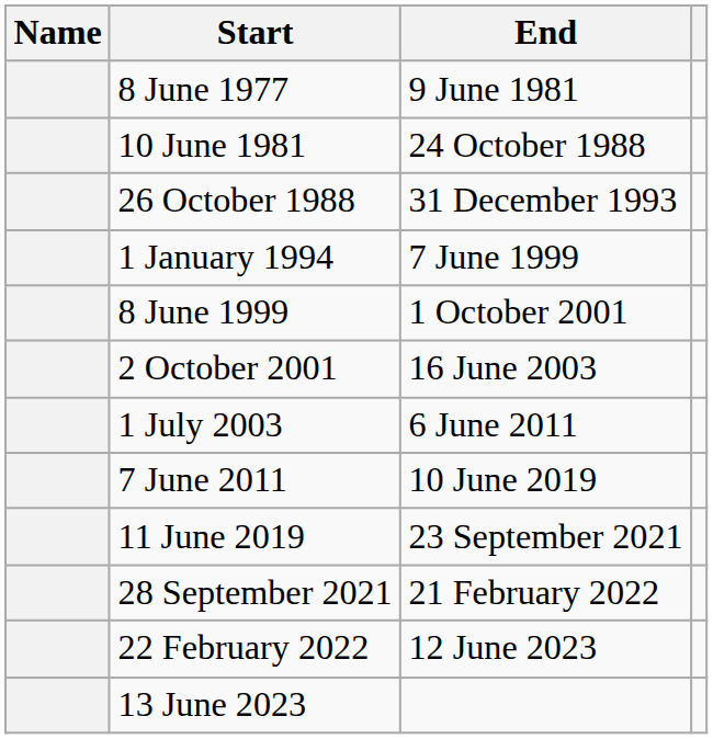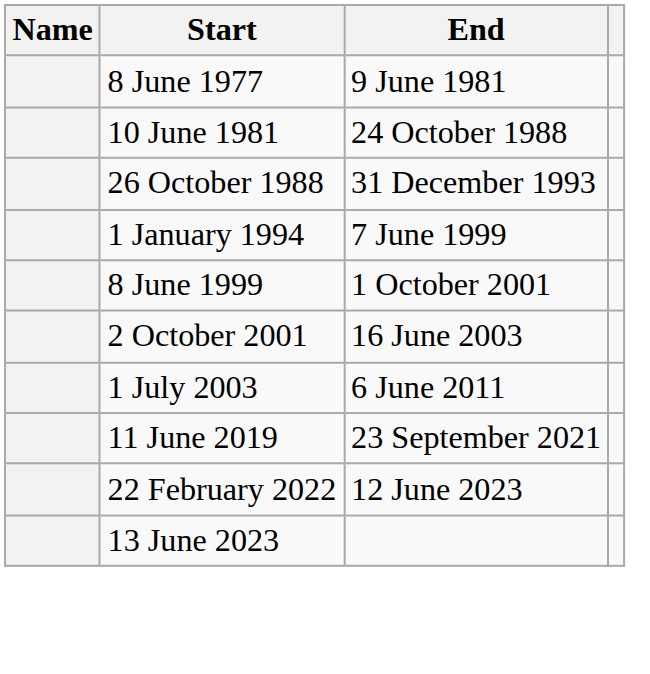- row: 7 June 2011 | 10 June 2019
- row: 28 September 2021 | 21 February 2022
